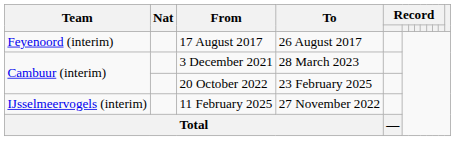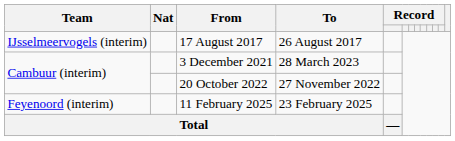17 August 2017 | Team: Feyenoord (interim) -> IJsselmeervogels (interim)
20 October 2022 | To: 23 February 2025 -> 27 November 2022
11 February 2025 | Team: IJsselmeervogels (interim) -> Feyenoord (interim)
11 February 2025 | To: 27 November 2022 -> 23 February 2025
